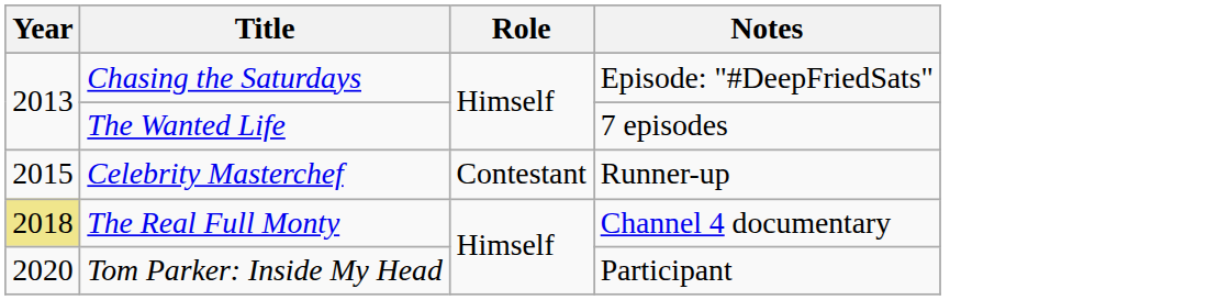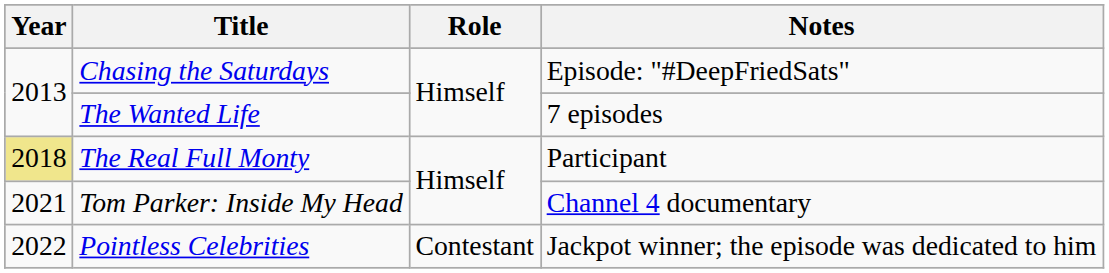- row: 2015 | Celebrity Masterchef | Contestant | Runner-up
The Real Full Monty | Notes: Channel 4 documentary -> Participant
Tom Parker: Inside My Head | Year: 2020 -> 2021
Tom Parker: Inside My Head | Notes: Participant -> Channel 4 documentary
+ row: 2022 | Pointless Celebrities | Contestant | Jackpot winner; the episode was dedicated to him
